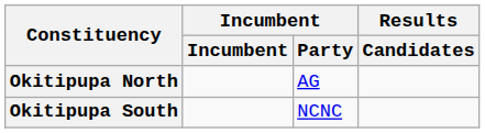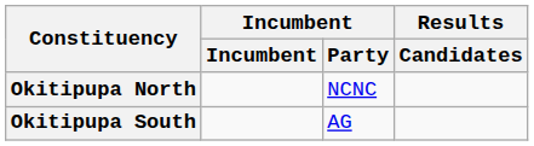Okitipupa North | Incumbent / Party: AG -> NCNC
Okitipupa South | Incumbent / Party: NCNC -> AG
